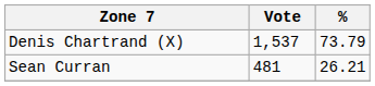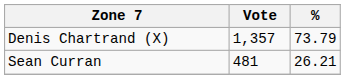Denis Chartrand (X) | Vote: 1,537 -> 1,357
